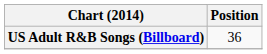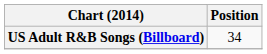US Adult R&B Songs (Billboard) | Position: 36 -> 34
